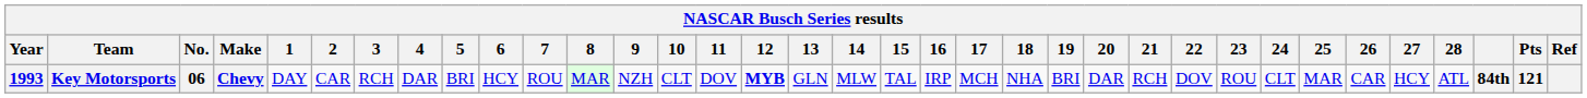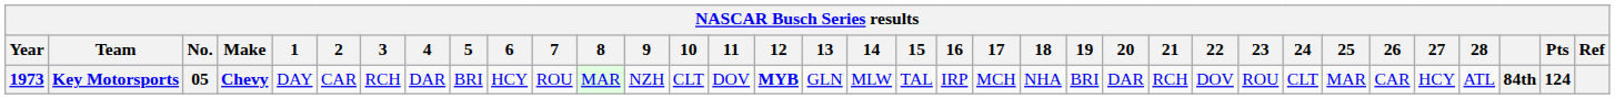Key Motorsports | Year: 1993 -> 1973
Key Motorsports | No.: 06 -> 05
Key Motorsports | Pts: 121 -> 124
